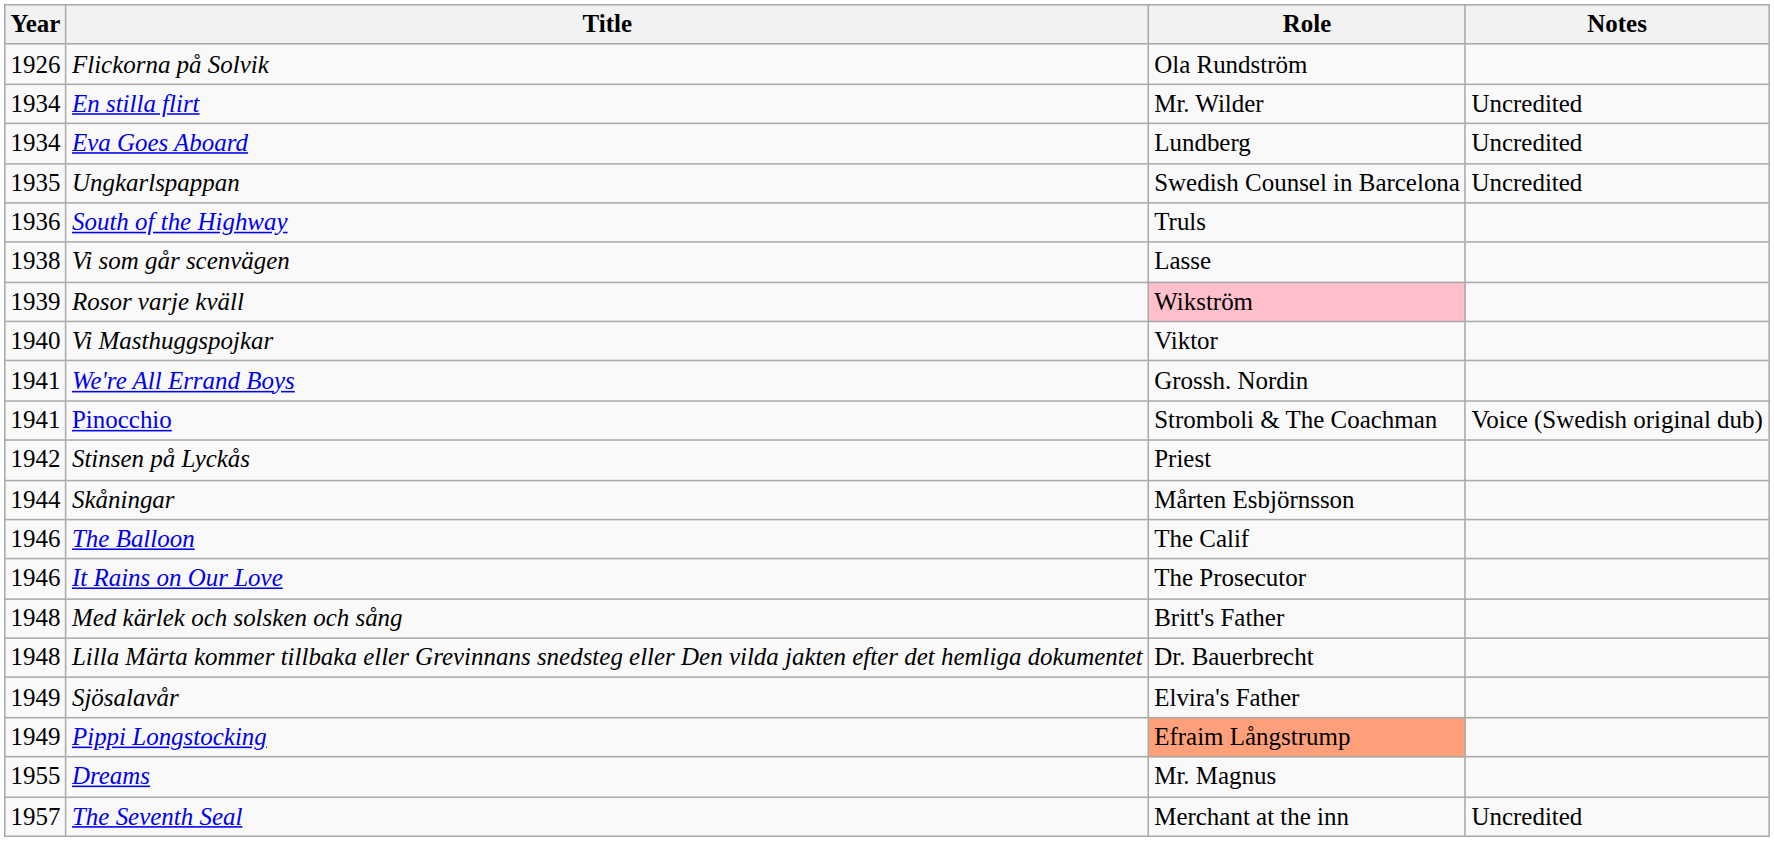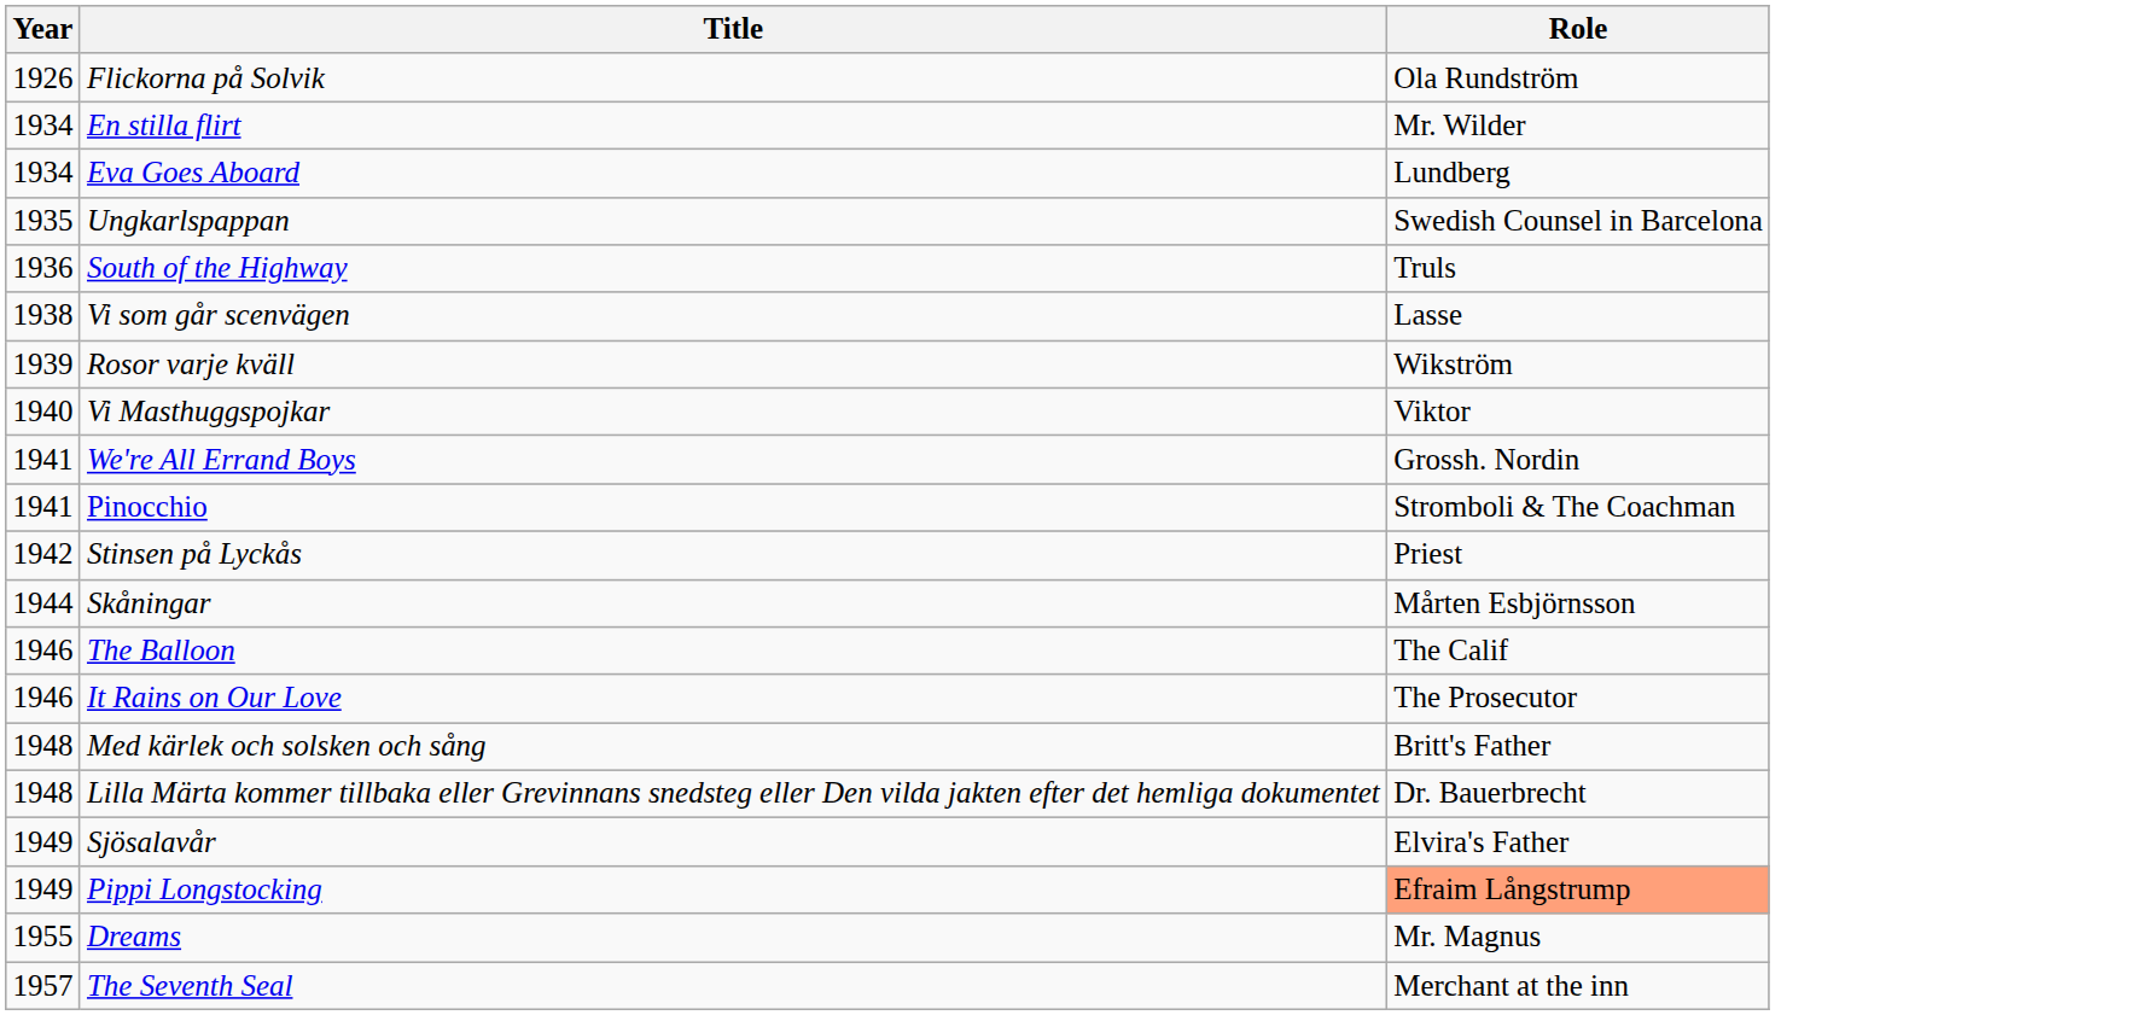- column: Notes | Uncredited | Uncredited | Uncredited | Voice (Swedish original dub) | Uncredited
Rosor varje kväll | Role: pink background -> no background
